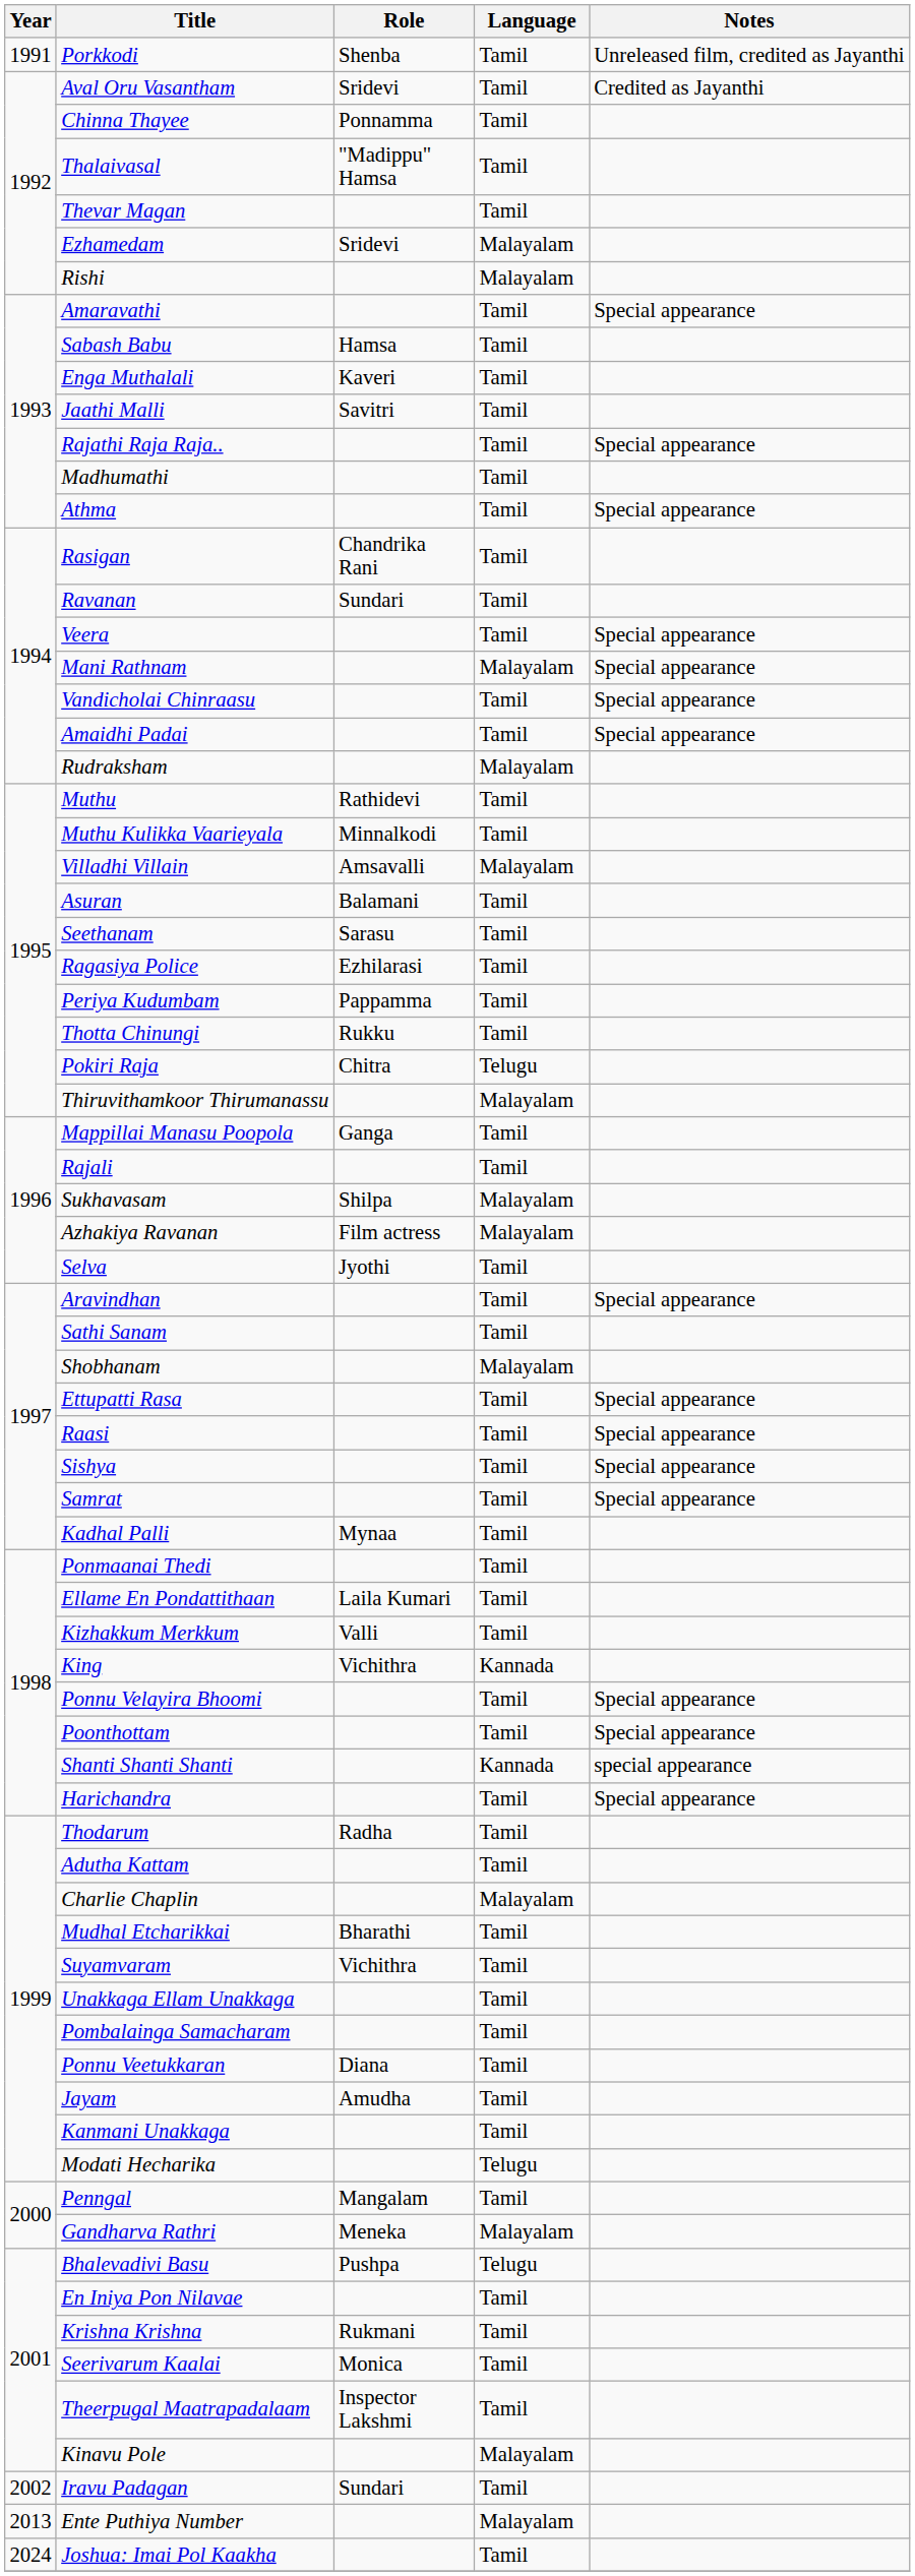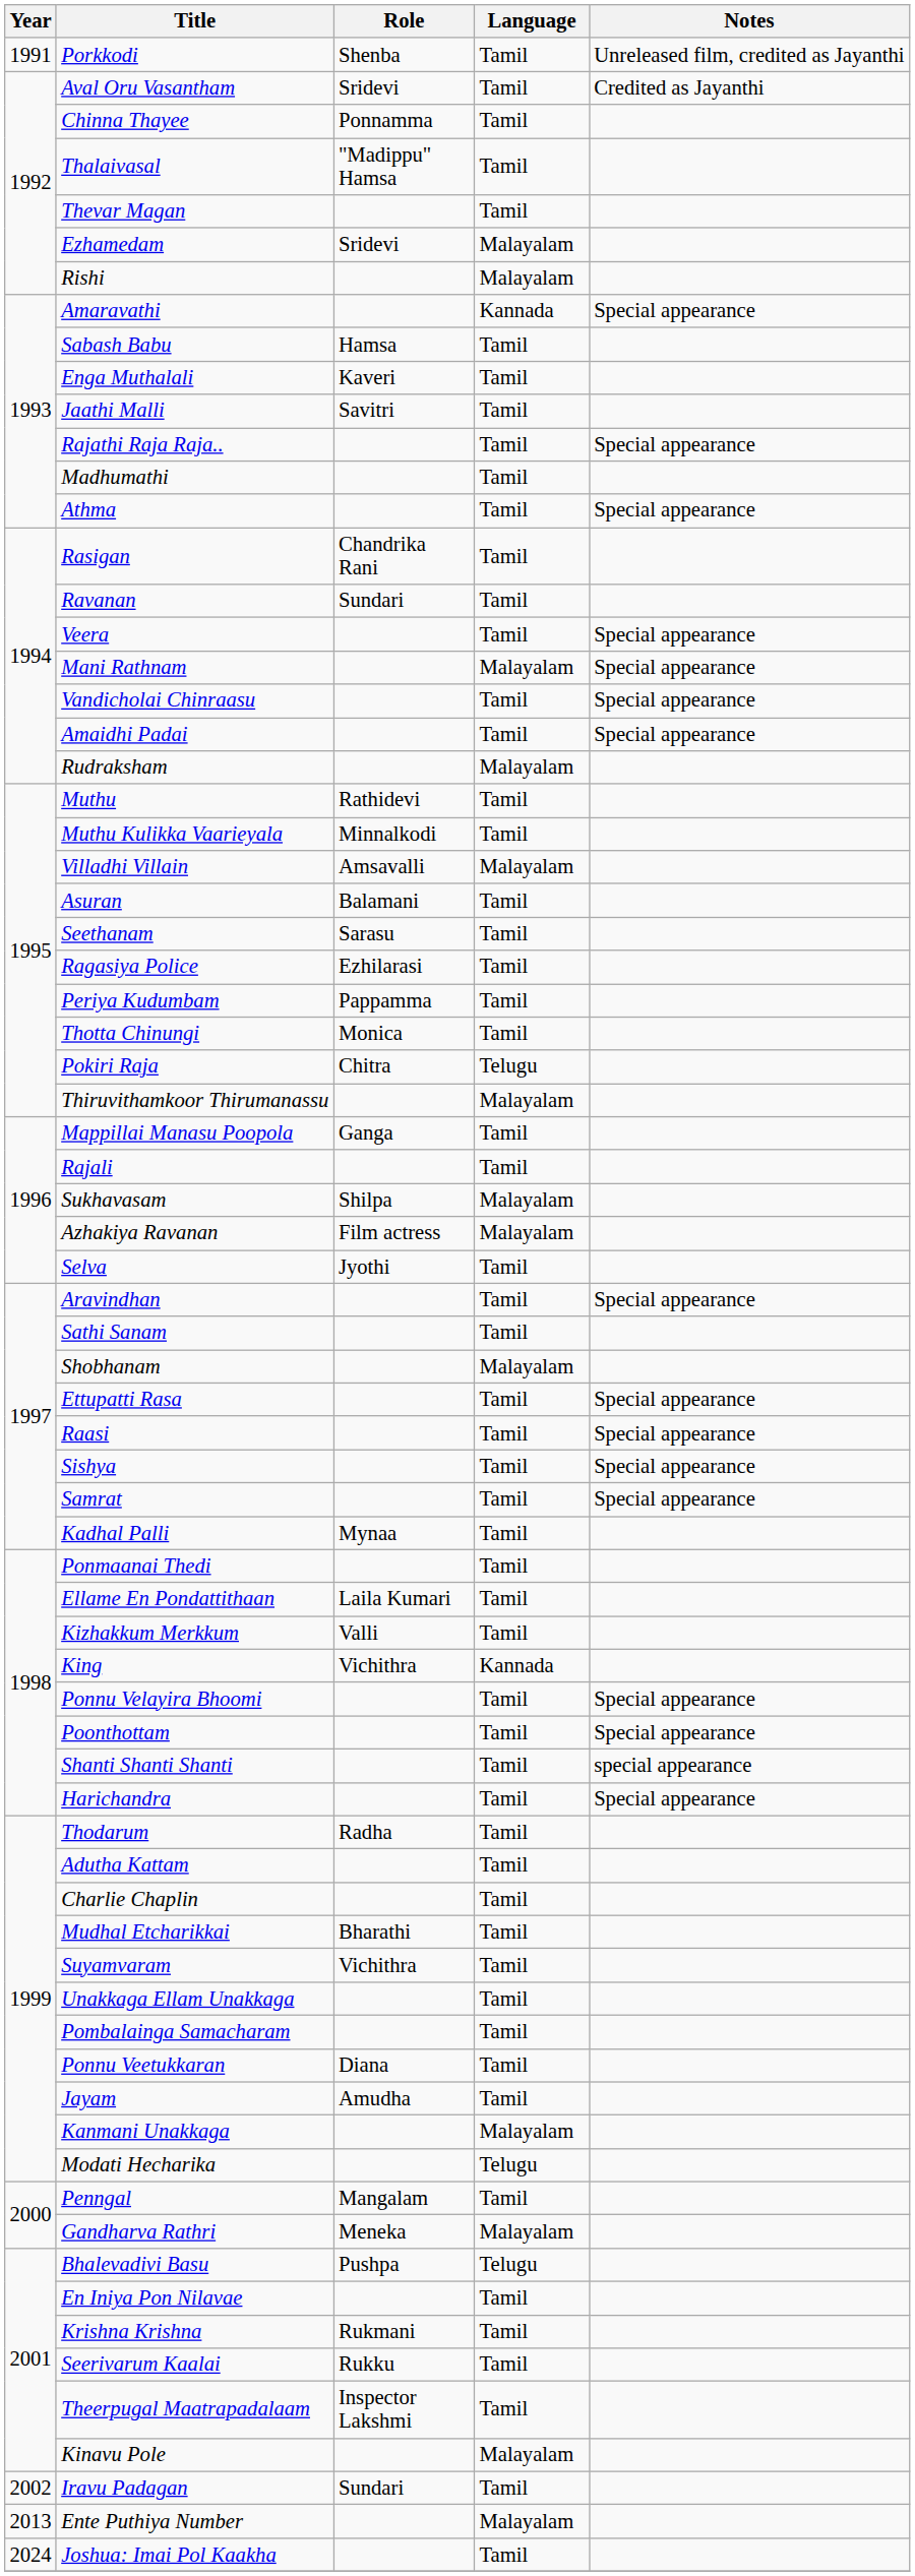Amaravathi | Language: Tamil -> Kannada
Thotta Chinungi | Role: Rukku -> Monica
Shanti Shanti Shanti | Language: Kannada -> Tamil
Charlie Chaplin | Language: Malayalam -> Tamil
Kanmani Unakkaga | Language: Tamil -> Malayalam
Seerivarum Kaalai | Role: Monica -> Rukku
